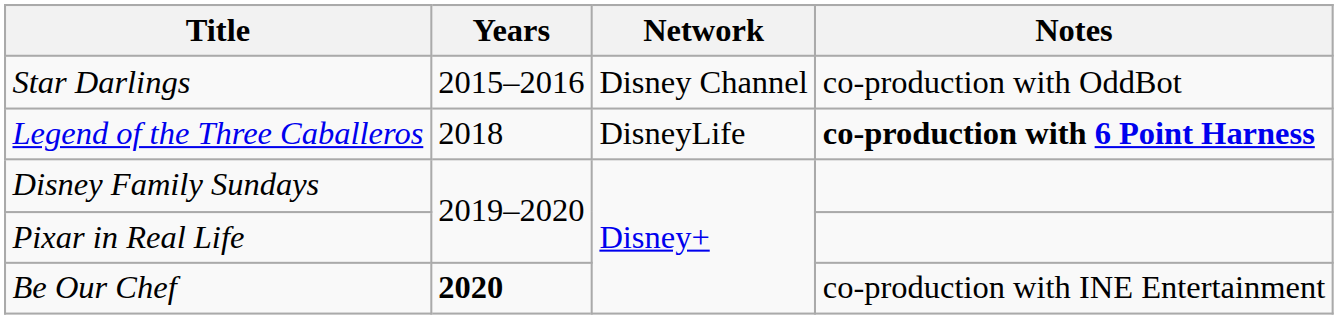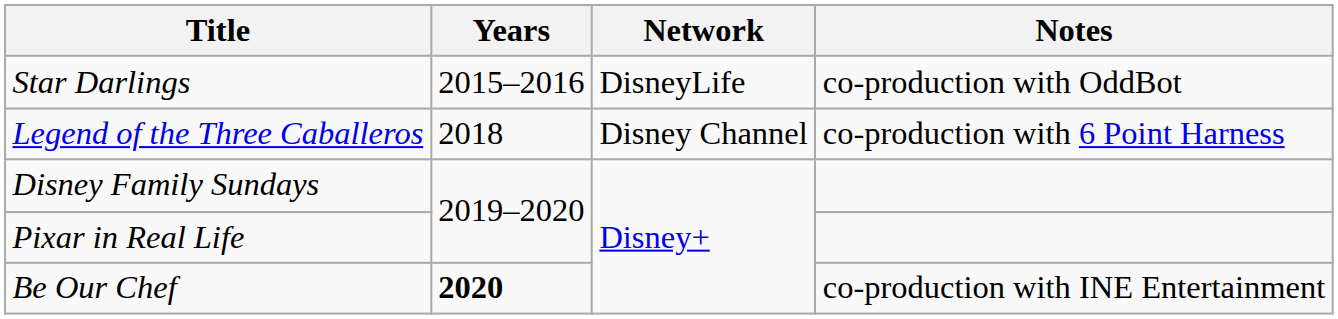Star Darlings | Network: Disney Channel -> DisneyLife
Legend of the Three Caballeros | Network: DisneyLife -> Disney Channel
Legend of the Three Caballeros | Notes: bold -> normal
